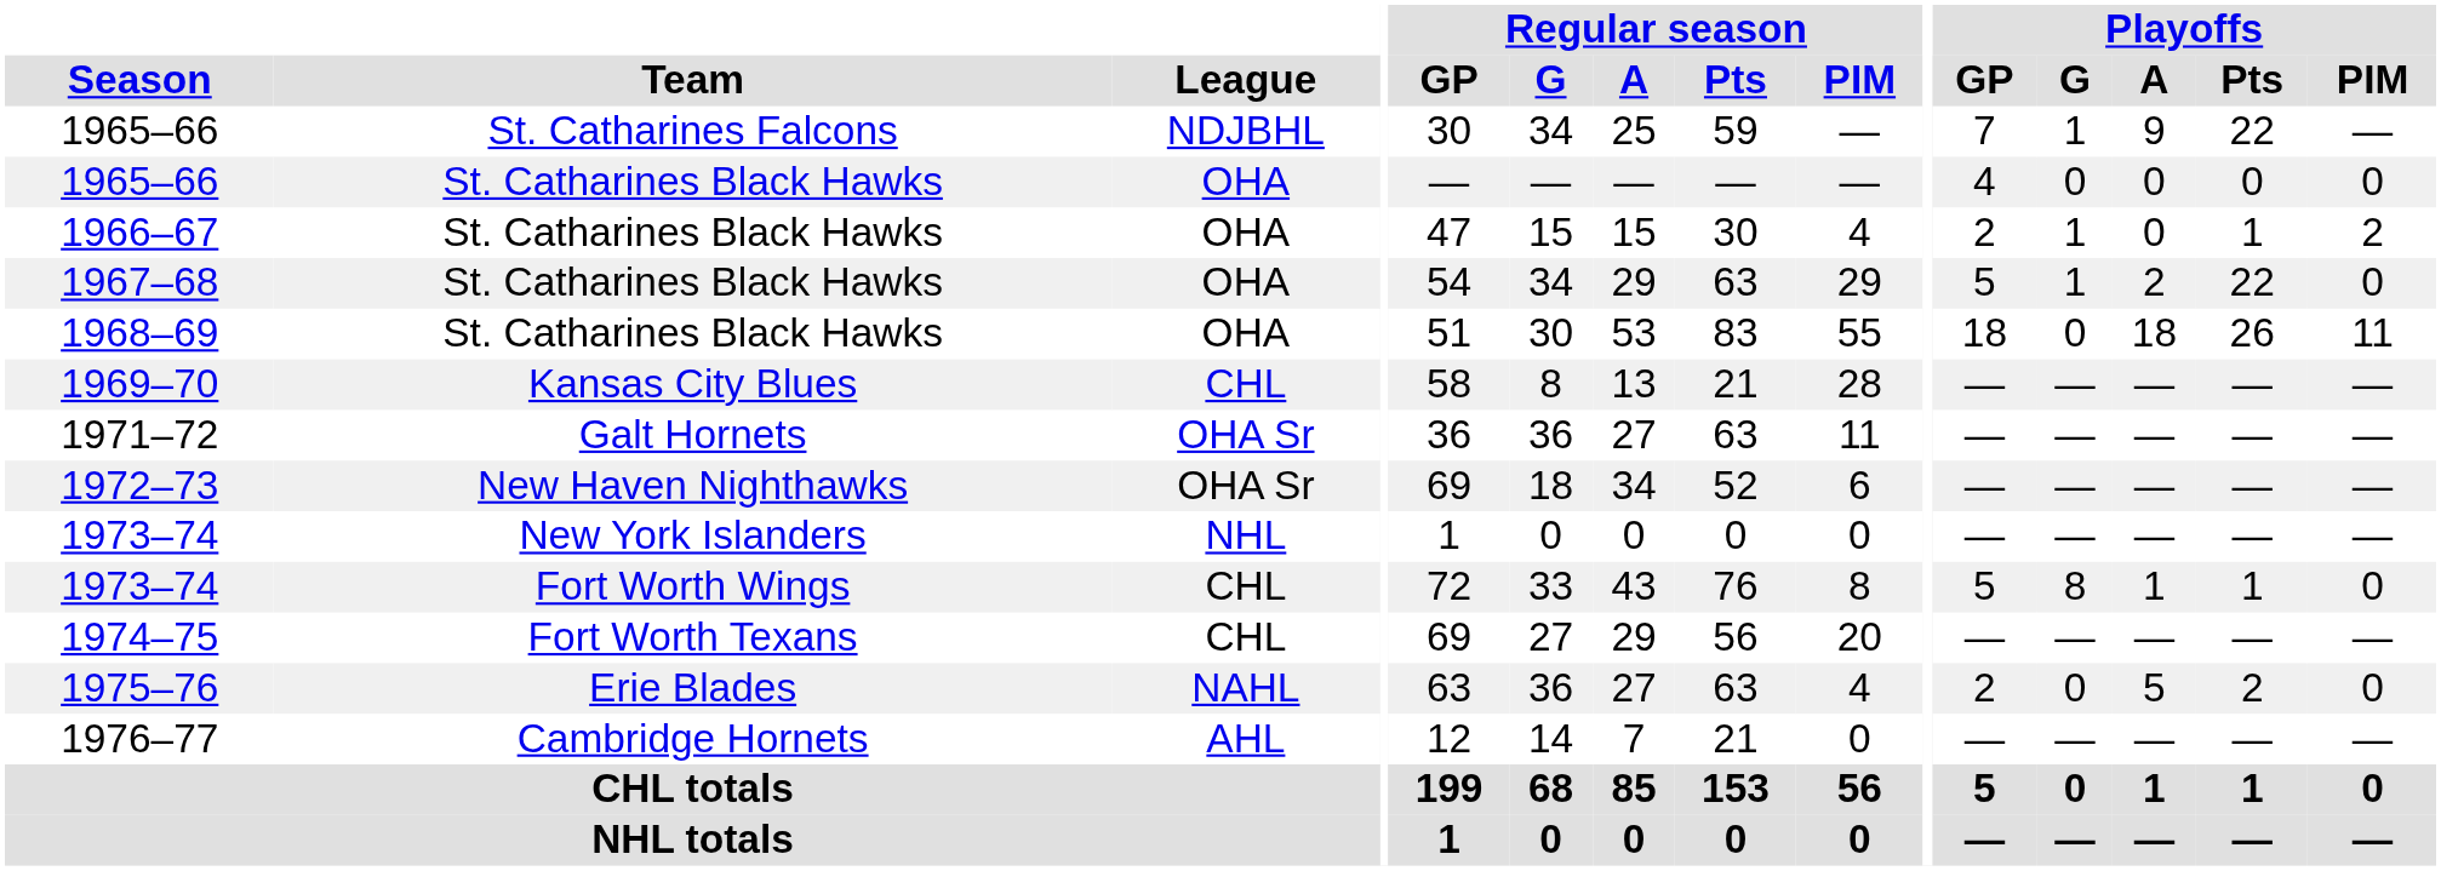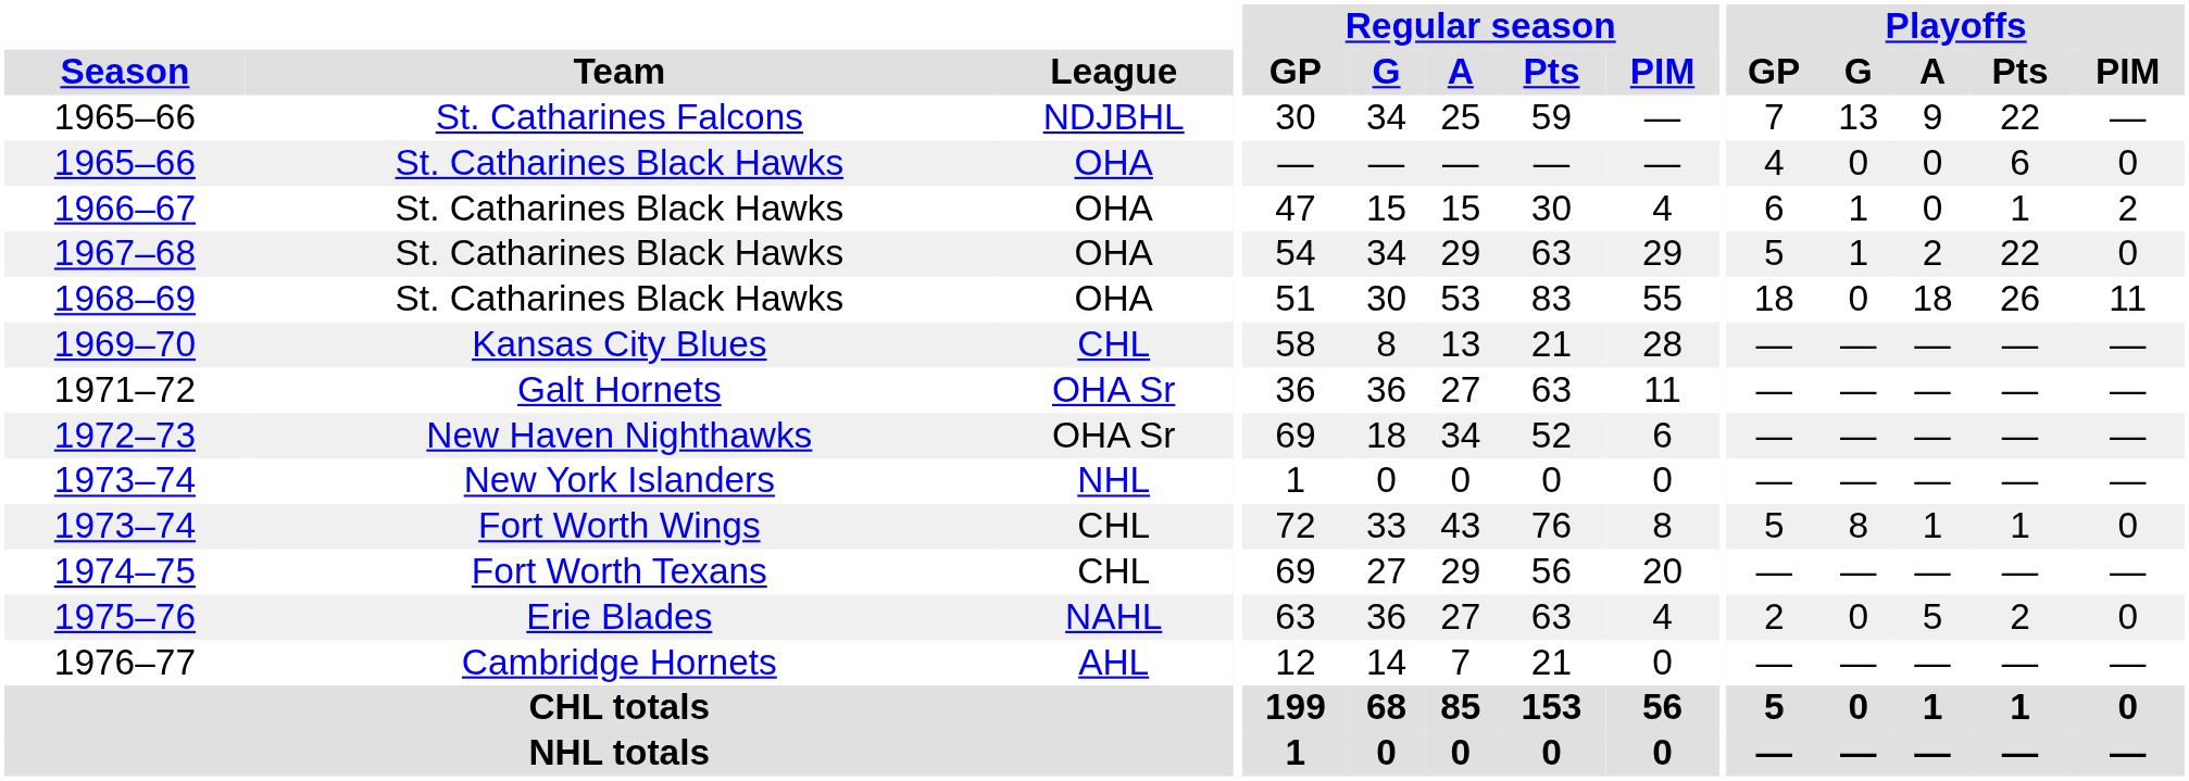1965–66 / St. Catharines Falcons | Playoffs / G: 1 -> 13
1965–66 / St. Catharines Black Hawks | Playoffs / Pts: 0 -> 6
1966–67 | Playoffs / GP: 2 -> 6
